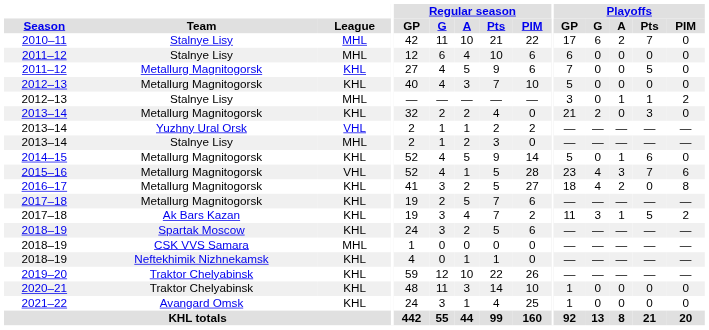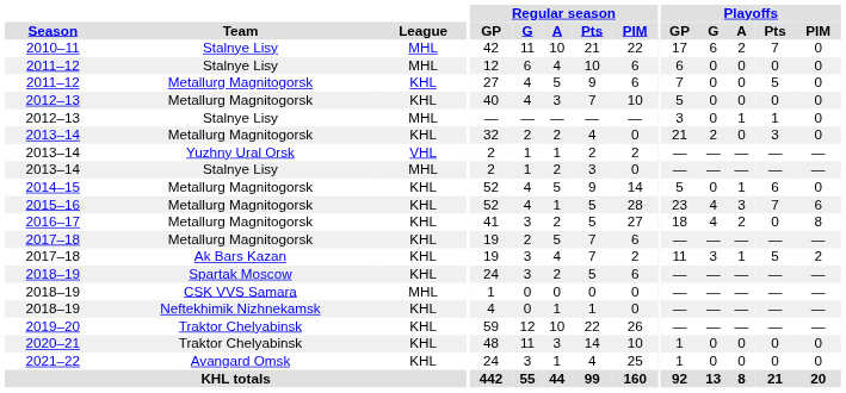2012–13 / Stalnye Lisy | Playoffs / PIM: 2 -> 0
2015–16 | League: VHL -> KHL
